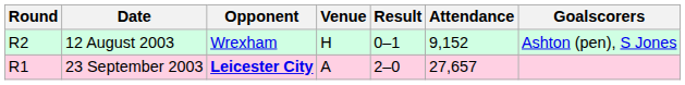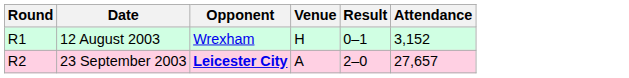- column: Goalscorers | Ashton (pen), S Jones
12 August 2003 | Round: R2 -> R1
12 August 2003 | Attendance: 9,152 -> 3,152
23 September 2003 | Round: R1 -> R2
